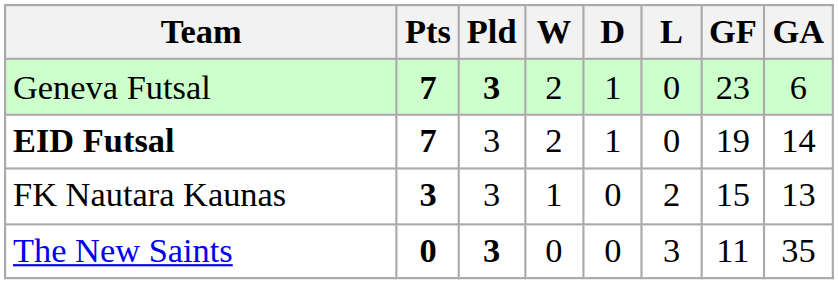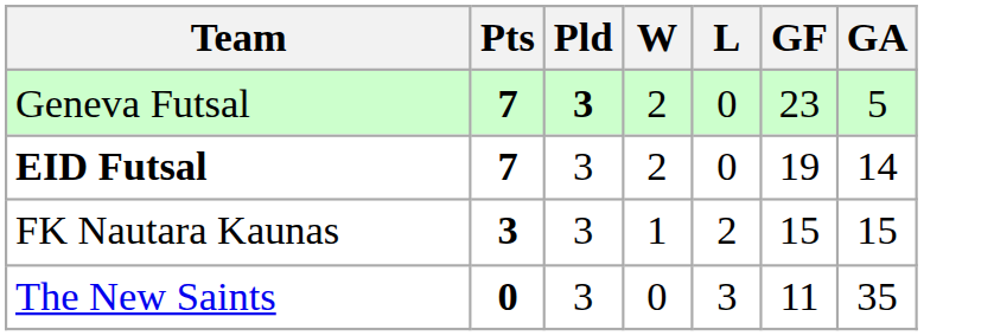- column: D | 1 | 1 | 0 | 0
Geneva Futsal | GA: 6 -> 5
FK Nautara Kaunas | GA: 13 -> 15
The New Saints | Pld: bold -> normal
